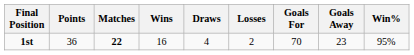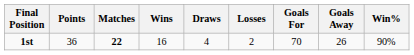1st | Goals Away: 23 -> 26
1st | Win%: 95% -> 90%
